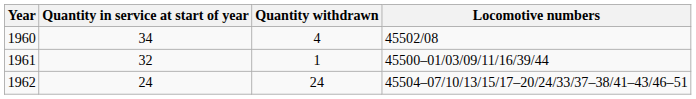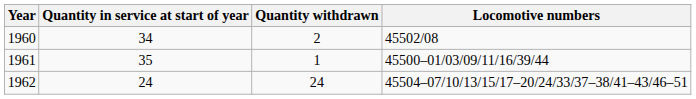1960 | Quantity withdrawn: 4 -> 2
1961 | Quantity in service at start of year: 32 -> 35
